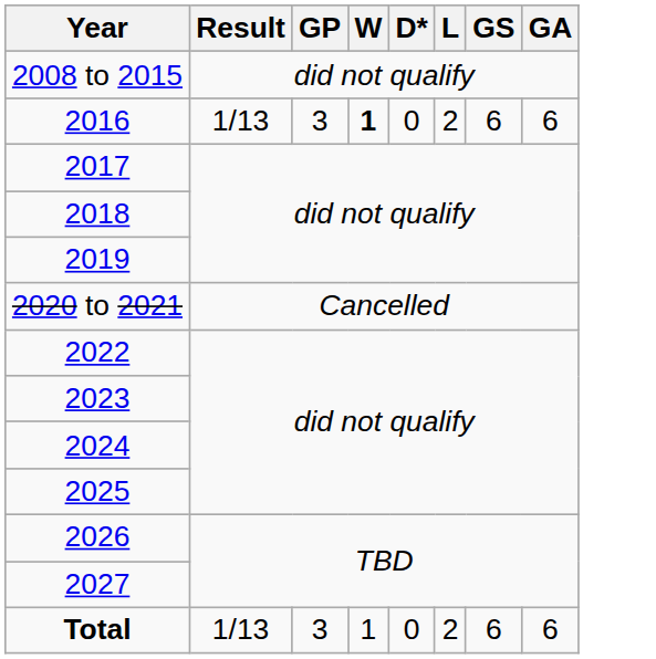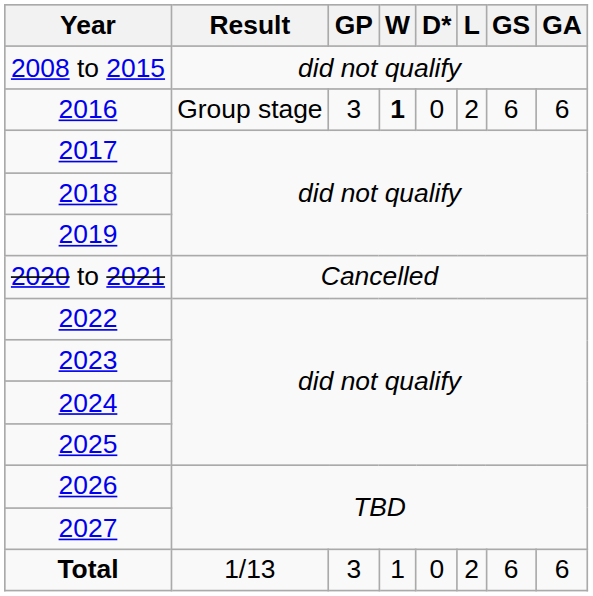2016 | Result: 1/13 -> Group stage
